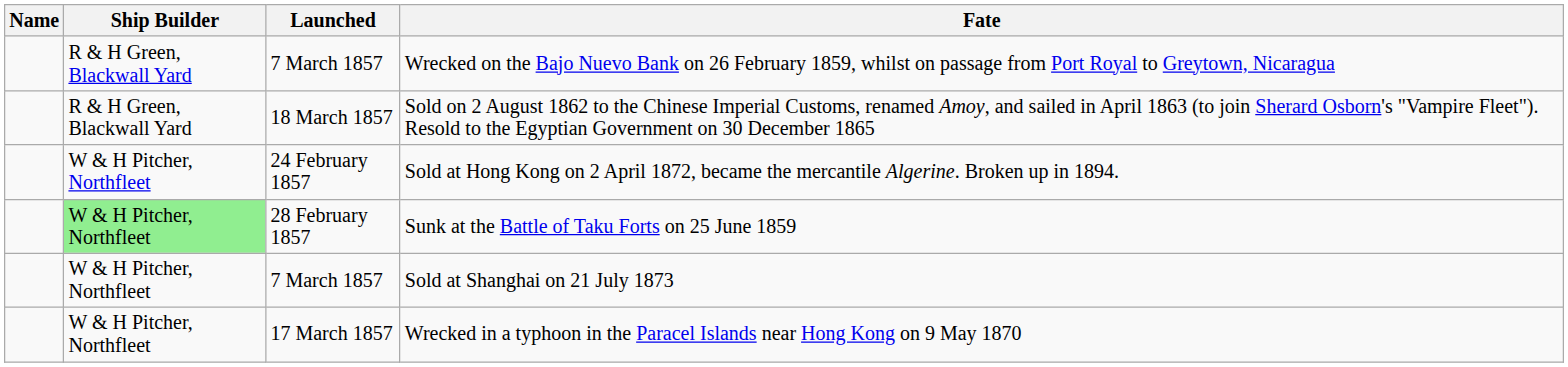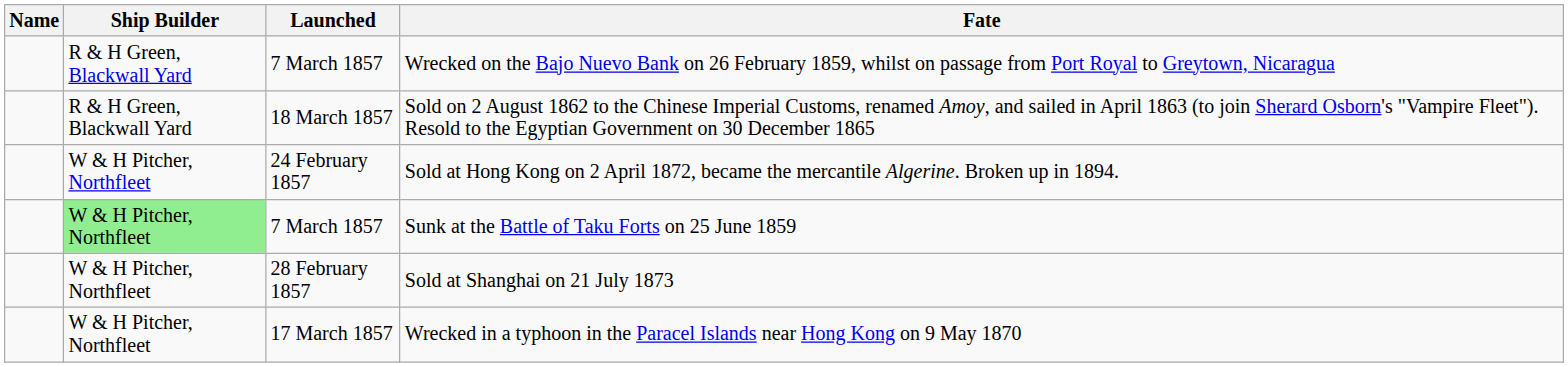Sunk at the Battle of Taku Forts on 25 June 1859 | Launched: 28 February 1857 -> 7 March 1857
Sold at Shanghai on 21 July 1873 | Launched: 7 March 1857 -> 28 February 1857
